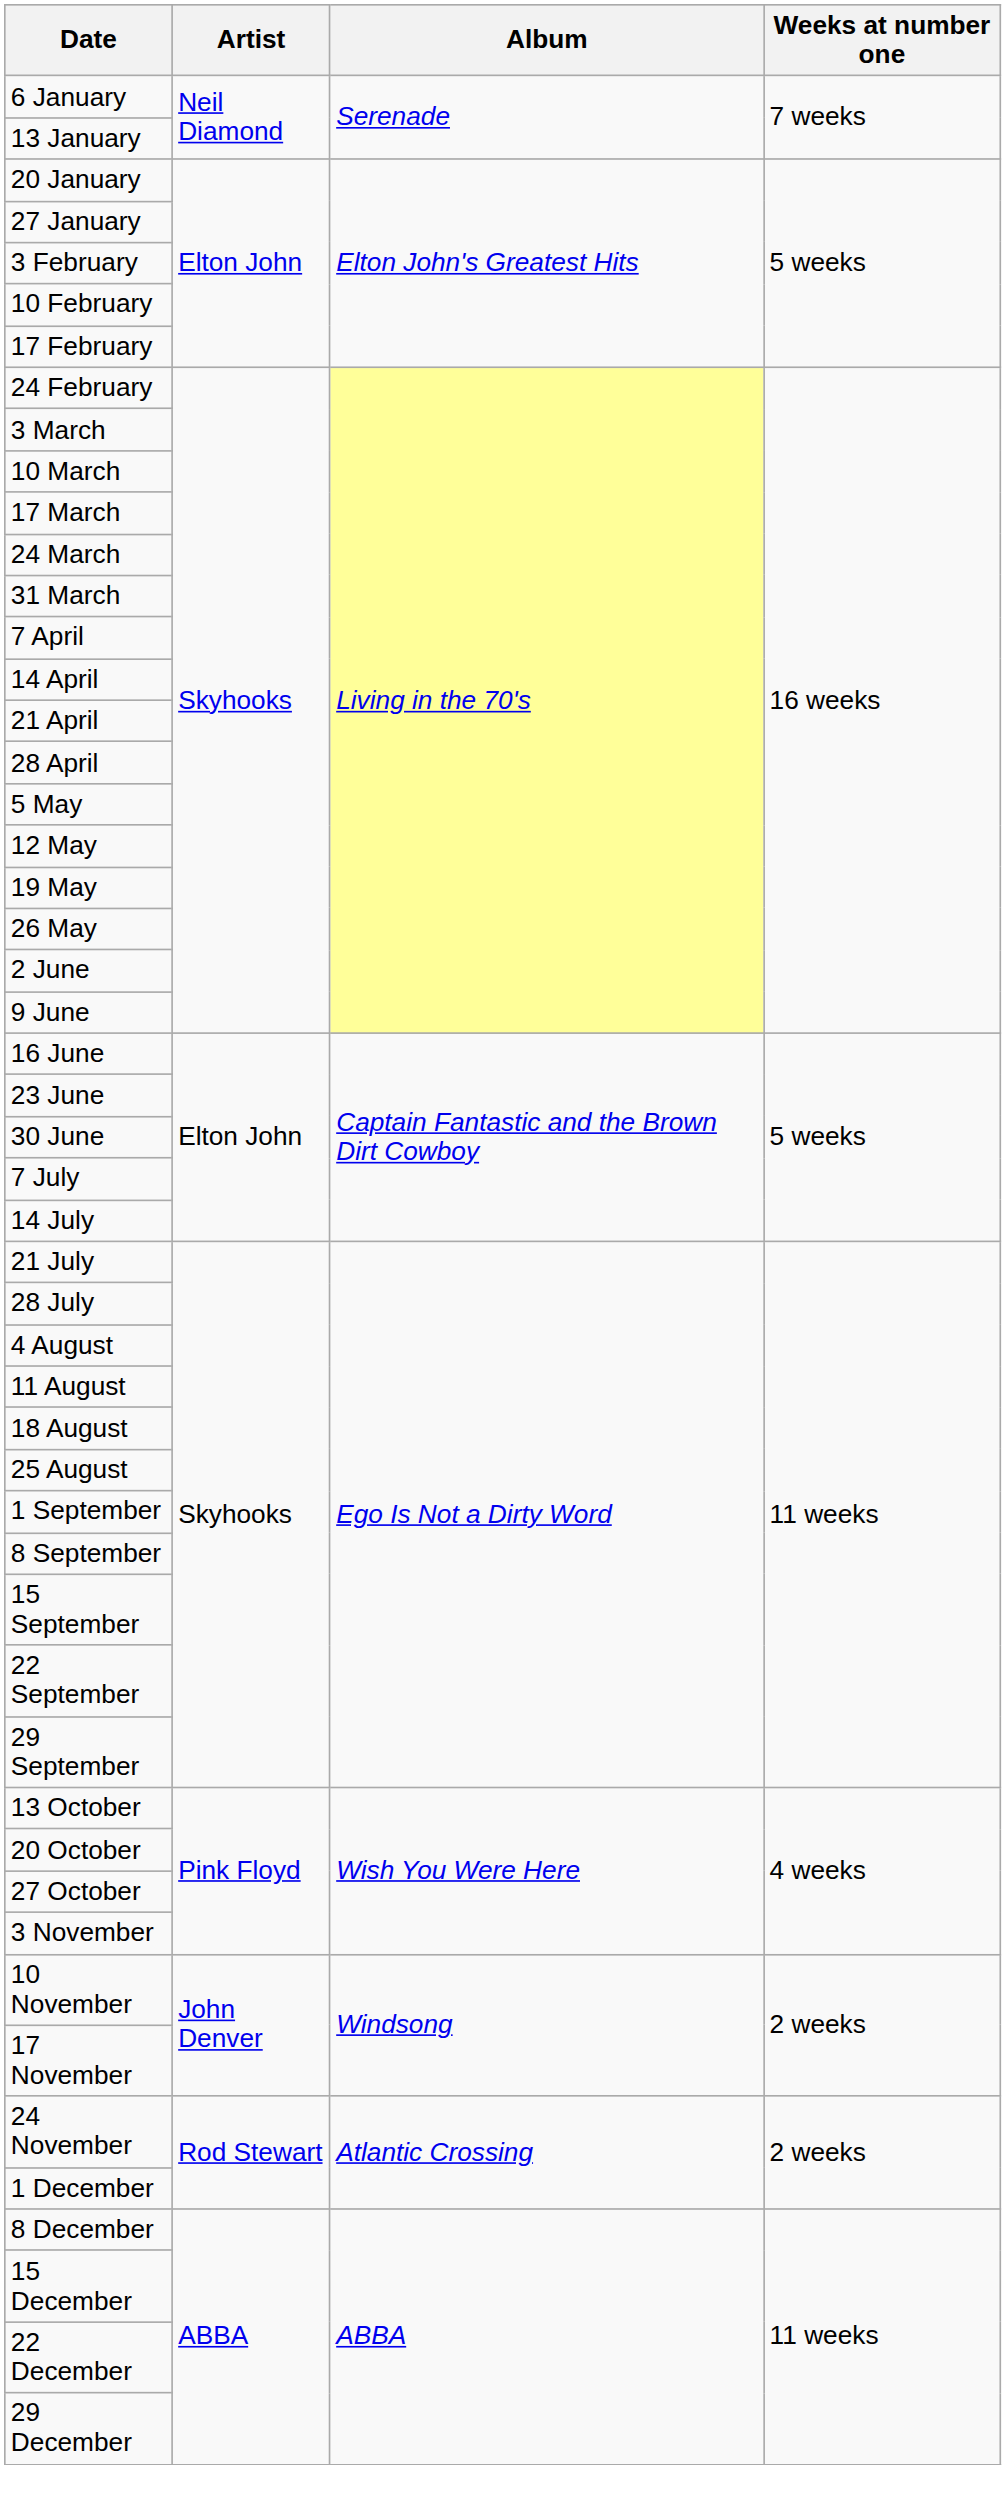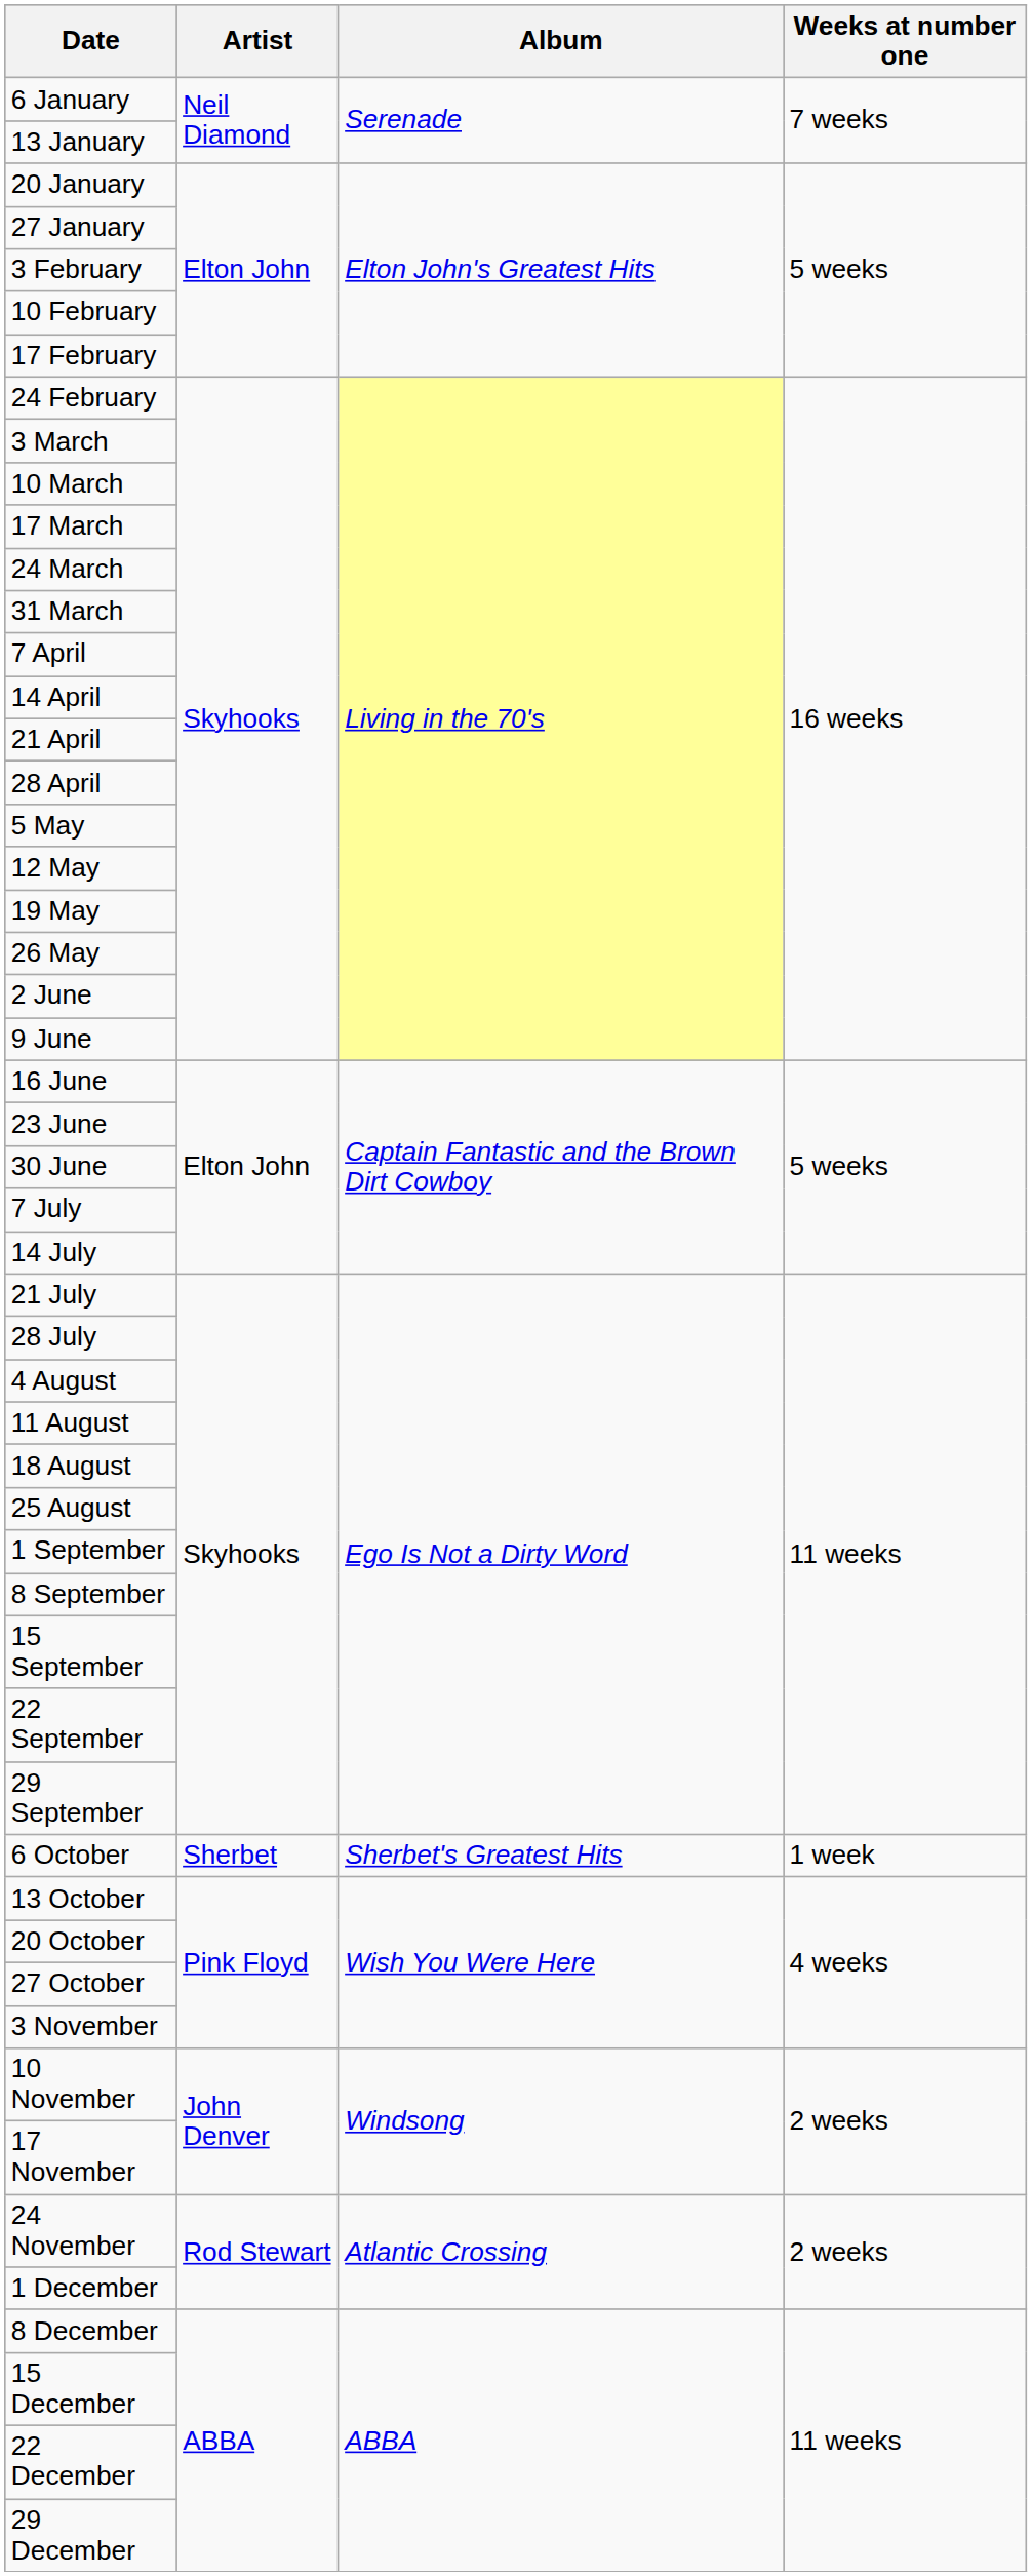+ row: 6 October | Sherbet | Sherbet's Greatest Hits | 1 week
